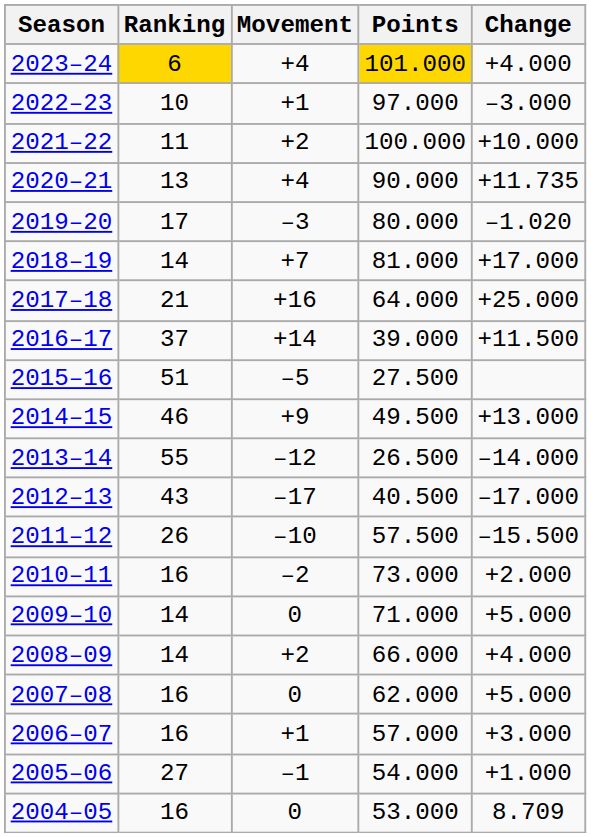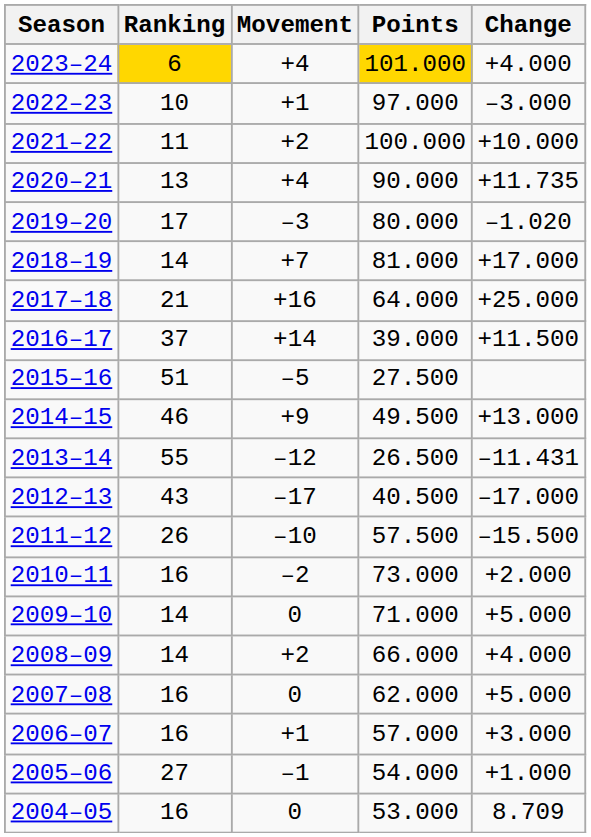2013–14 | Change: –14.000 -> –11.431
